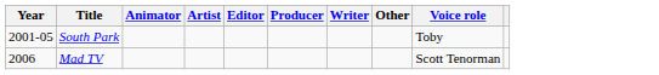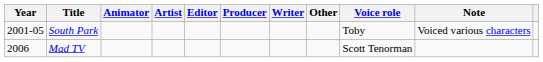+ column: Note | Voiced various characters
